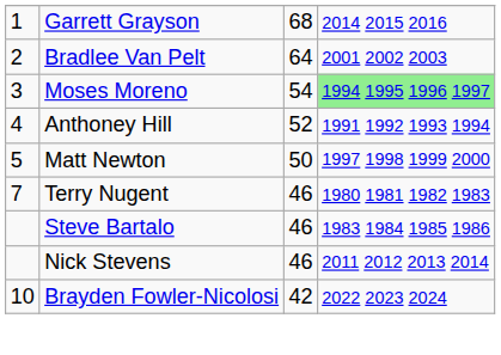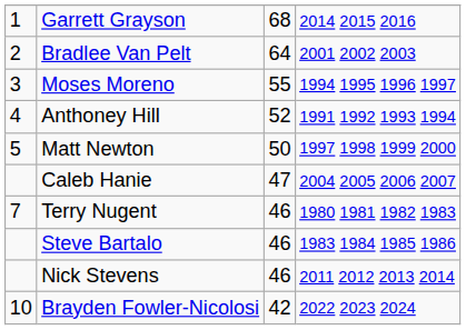Moses Moreno | column 3: 54 -> 55
Moses Moreno | column 4: lightgreen background -> no background
+ row: Caleb Hanie | 47 | 2004 2005 2006 2007
